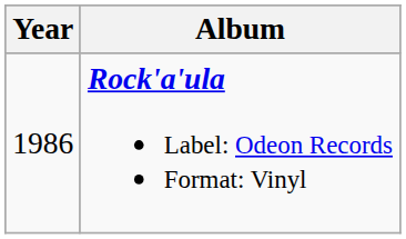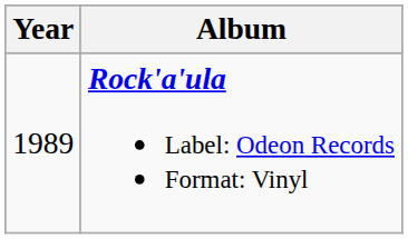Rock'a'ula Label: Odeon Records Format: Vinyl | Year: 1986 -> 1989
